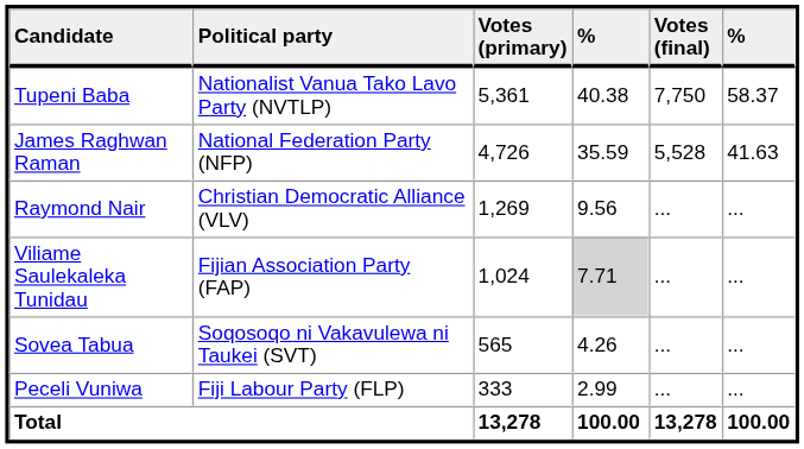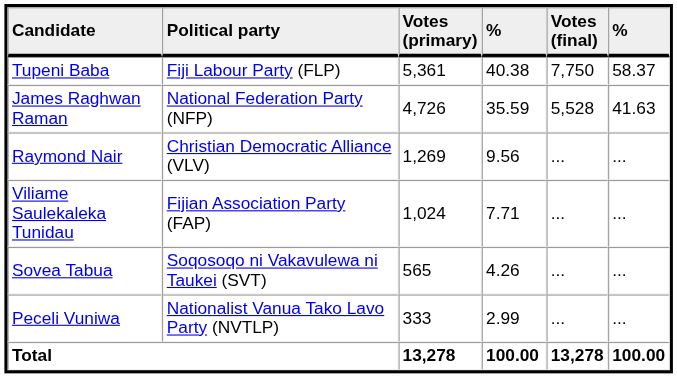Tupeni Baba | Political party: Nationalist Vanua Tako Lavo Party (NVTLP) -> Fiji Labour Party (FLP)
Viliame Saulekaleka Tunidau | column 4: lightgrey background -> no background
Peceli Vuniwa | Political party: Fiji Labour Party (FLP) -> Nationalist Vanua Tako Lavo Party (NVTLP)
